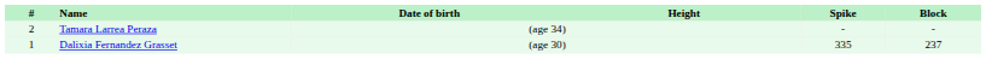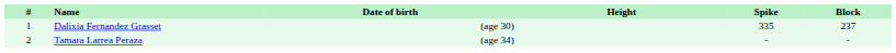rows swapped: Dalixia Fernandez Grasset <-> Tamara Larrea Peraza
